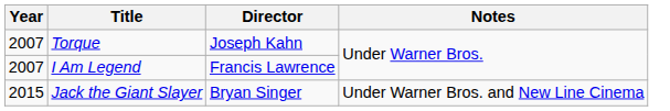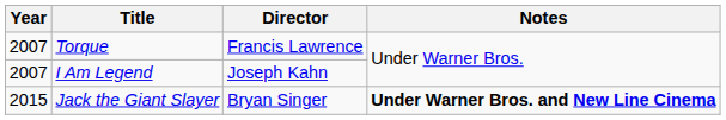Torque | Director: Joseph Kahn -> Francis Lawrence
I Am Legend | Director: Francis Lawrence -> Joseph Kahn
Jack the Giant Slayer | Notes: normal -> bold
